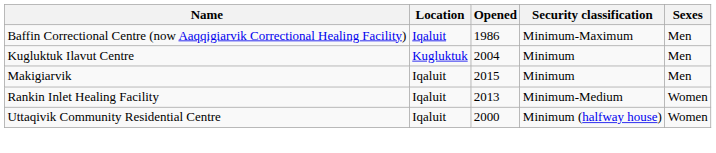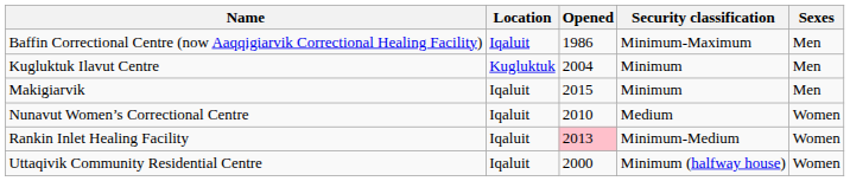+ row: Nunavut Women’s Correctional Centre | Iqaluit | 2010 | Medium | Women
Rankin Inlet Healing Facility | Opened: no background -> pink background
